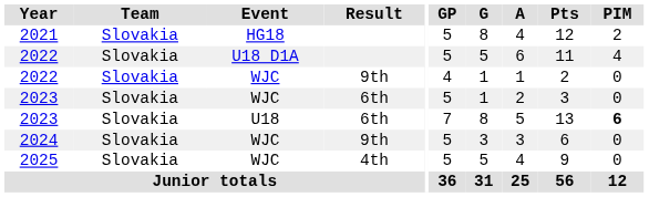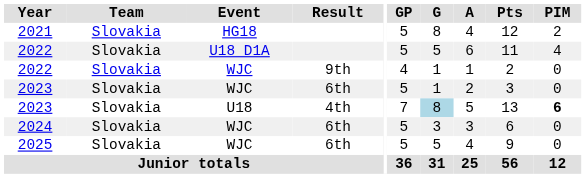2023 / U18 | Result: 6th -> 4th
2023 / U18 | G: no background -> lightblue background
2024 | Result: 9th -> 6th
2025 | Result: 4th -> 6th
